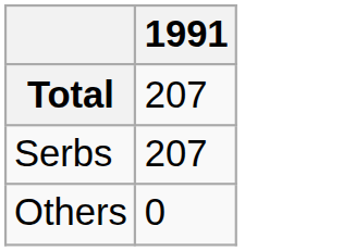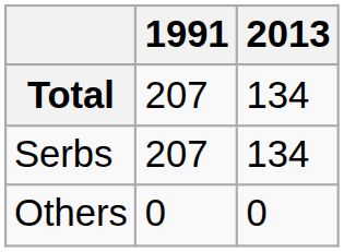+ column: 2013 | 134 | 134 | 0
